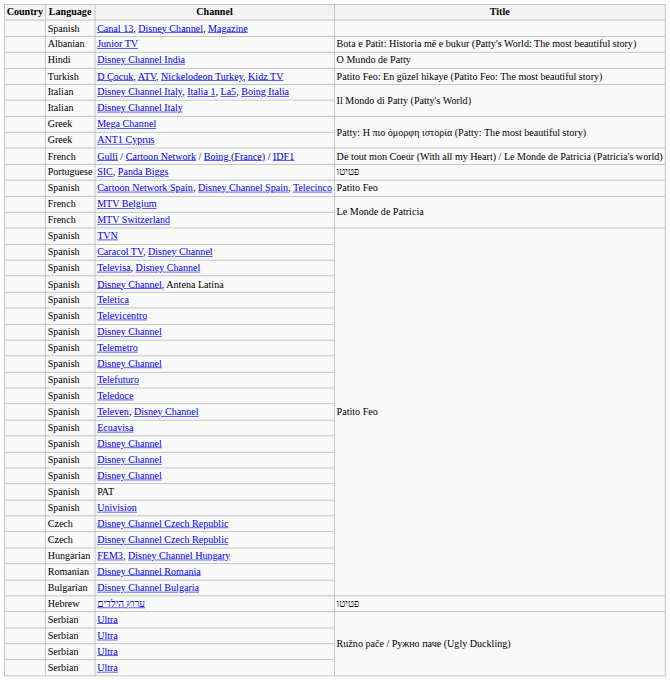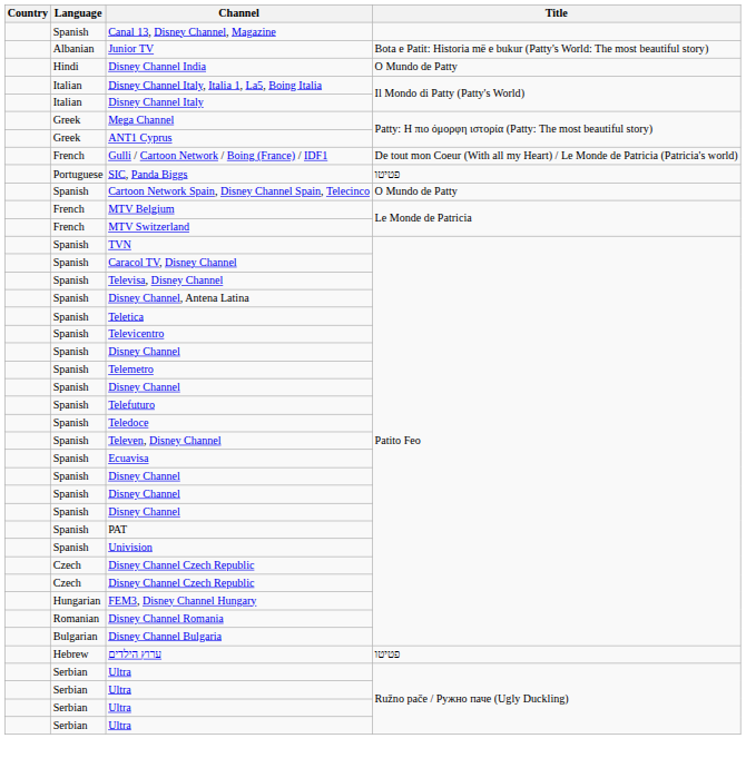- row: Turkish | D Çocuk, ATV, Nickelodeon Turkey, Kidz TV | Patito Feo: En güzel hikaye (Patito Feo: The most beautiful story)
Cartoon Network Spain, Disney Channel Spain, Telecinco | Title: Patito Feo -> O Mundo de Patty
